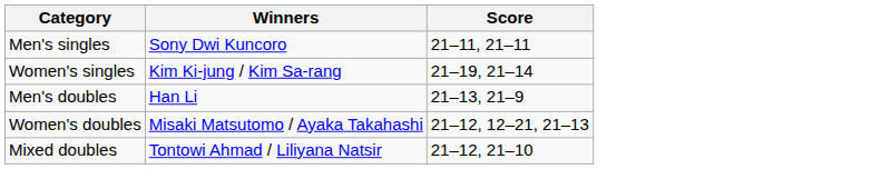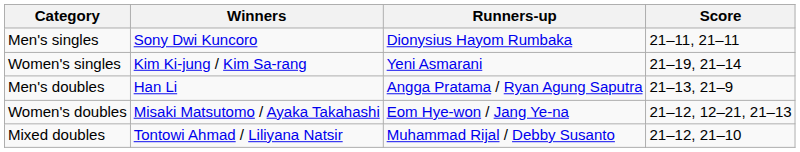+ column: Runners-up | Dionysius Hayom Rumbaka | Yeni Asmarani | Angga Pratama / Ryan Agung Saputra | Eom Hye-won / Jang Ye-na | Muhammad Rijal / Debby Susanto
